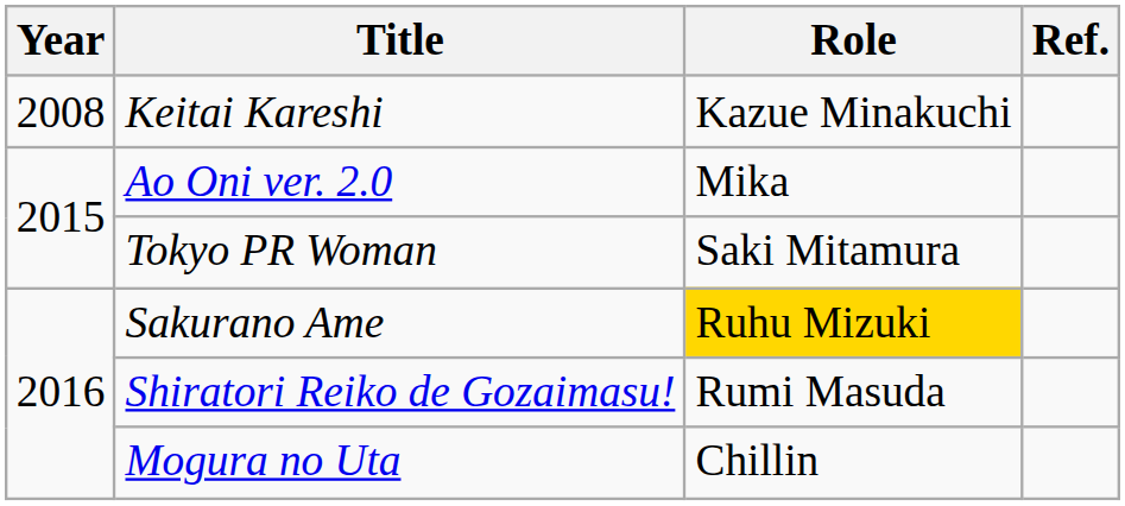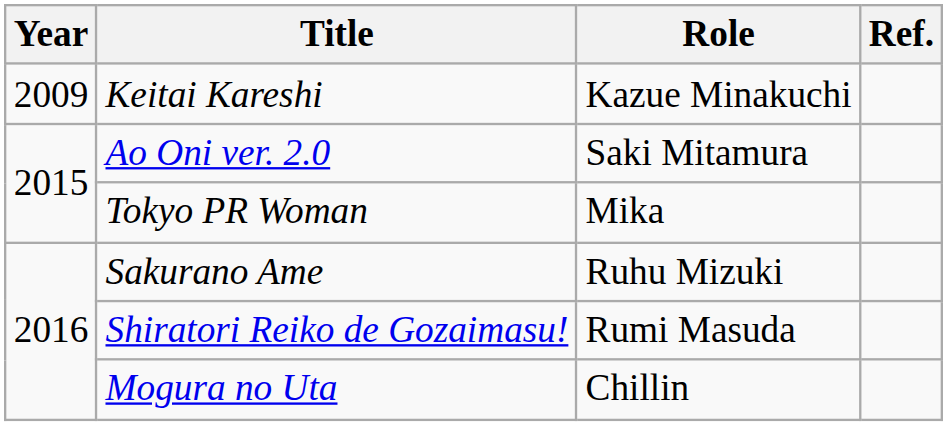Keitai Kareshi | Year: 2008 -> 2009
Ao Oni ver. 2.0 | Role: Mika -> Saki Mitamura
Tokyo PR Woman | Role: Saki Mitamura -> Mika
Sakurano Ame | Role: gold background -> no background
